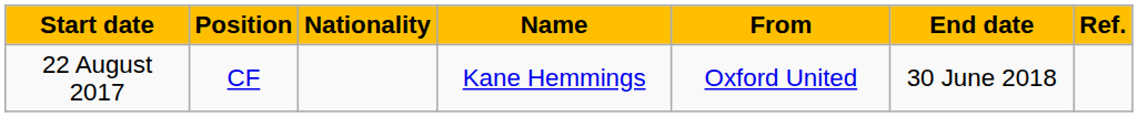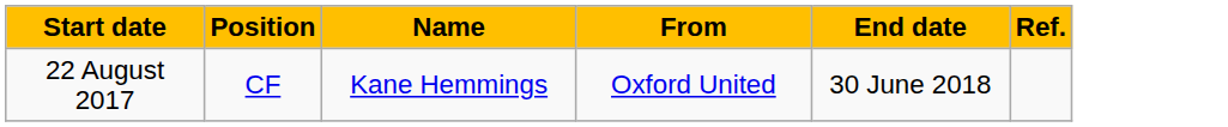- column: Nationality
